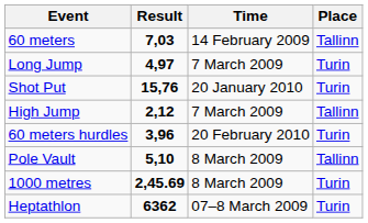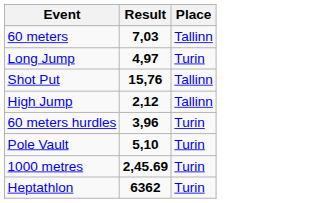- column: Time | 14 February 2009 | 7 March 2009 | 20 January 2010 | 7 March 2009 | 20 February 2010 | 8 March 2009 | 8 March 2009 | 07–8 March 2009
Shot Put | Place: Turin -> Tallinn
Pole Vault | Place: Tallinn -> Turin
